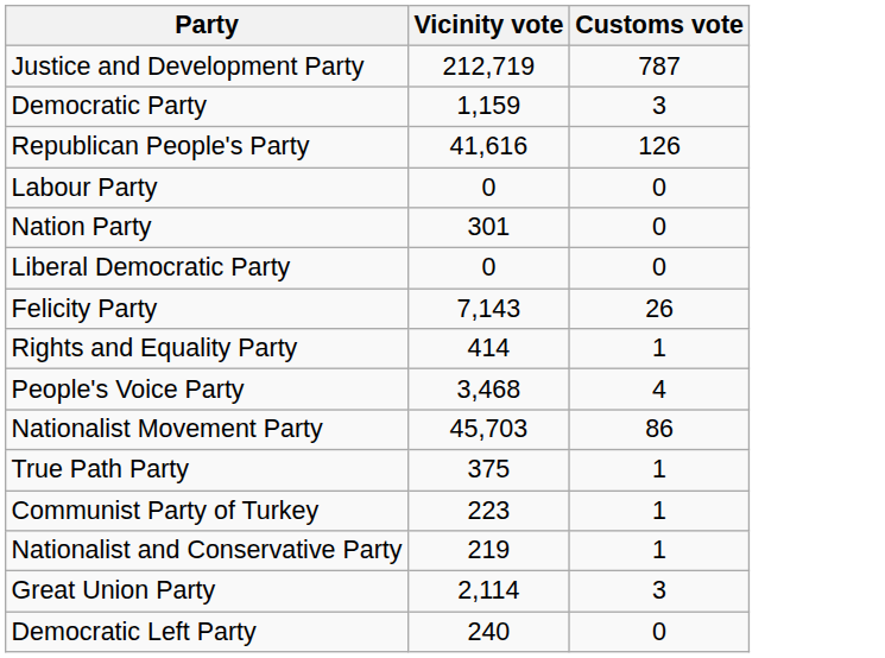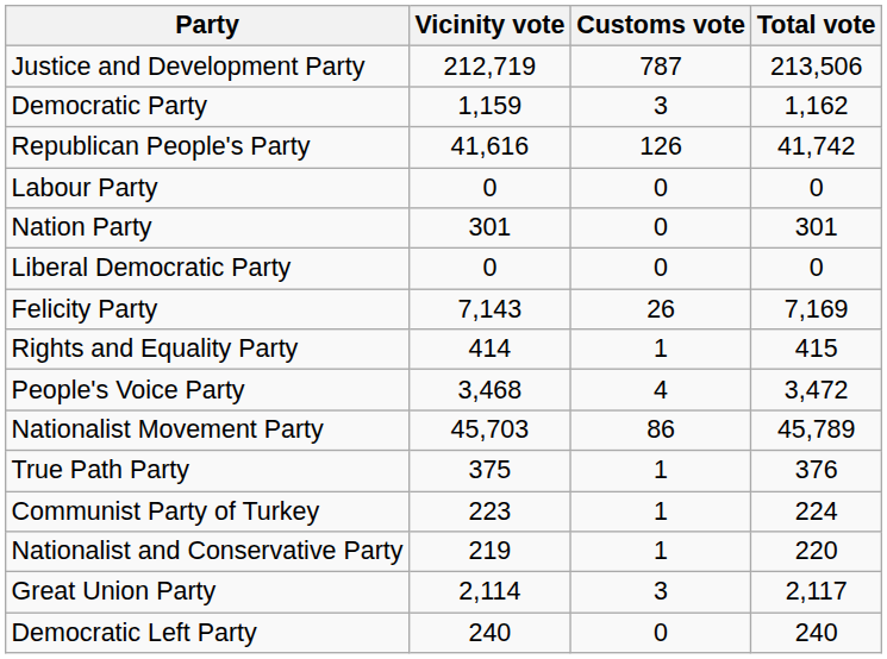+ column: Total vote | 213,506 | 1,162 | 41,742 | 0 | 301 | 0 | 7,169 | 415 | 3,472 | 45,789 | 376 | 224 | 220 | 2,117 | 240
